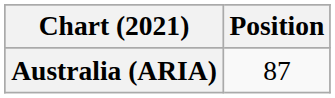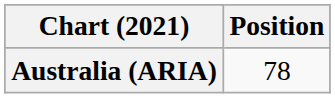Australia (ARIA) | Position: 87 -> 78
